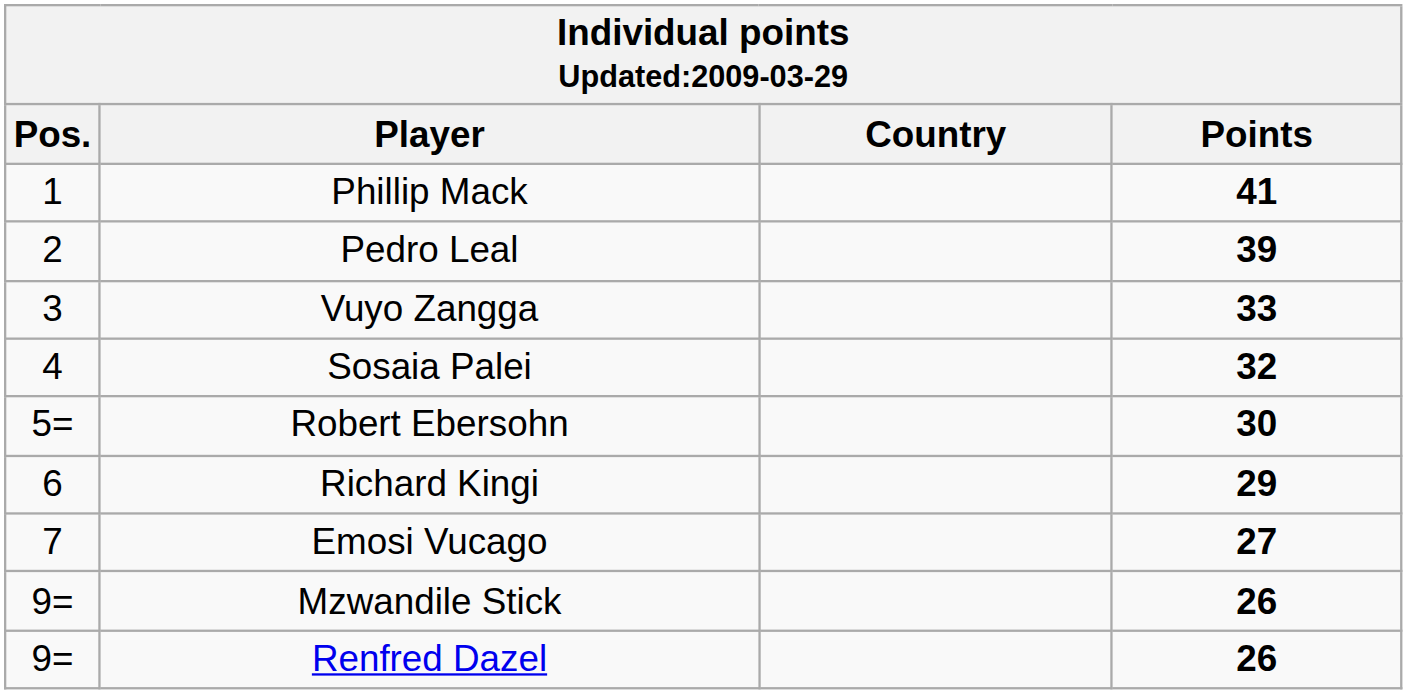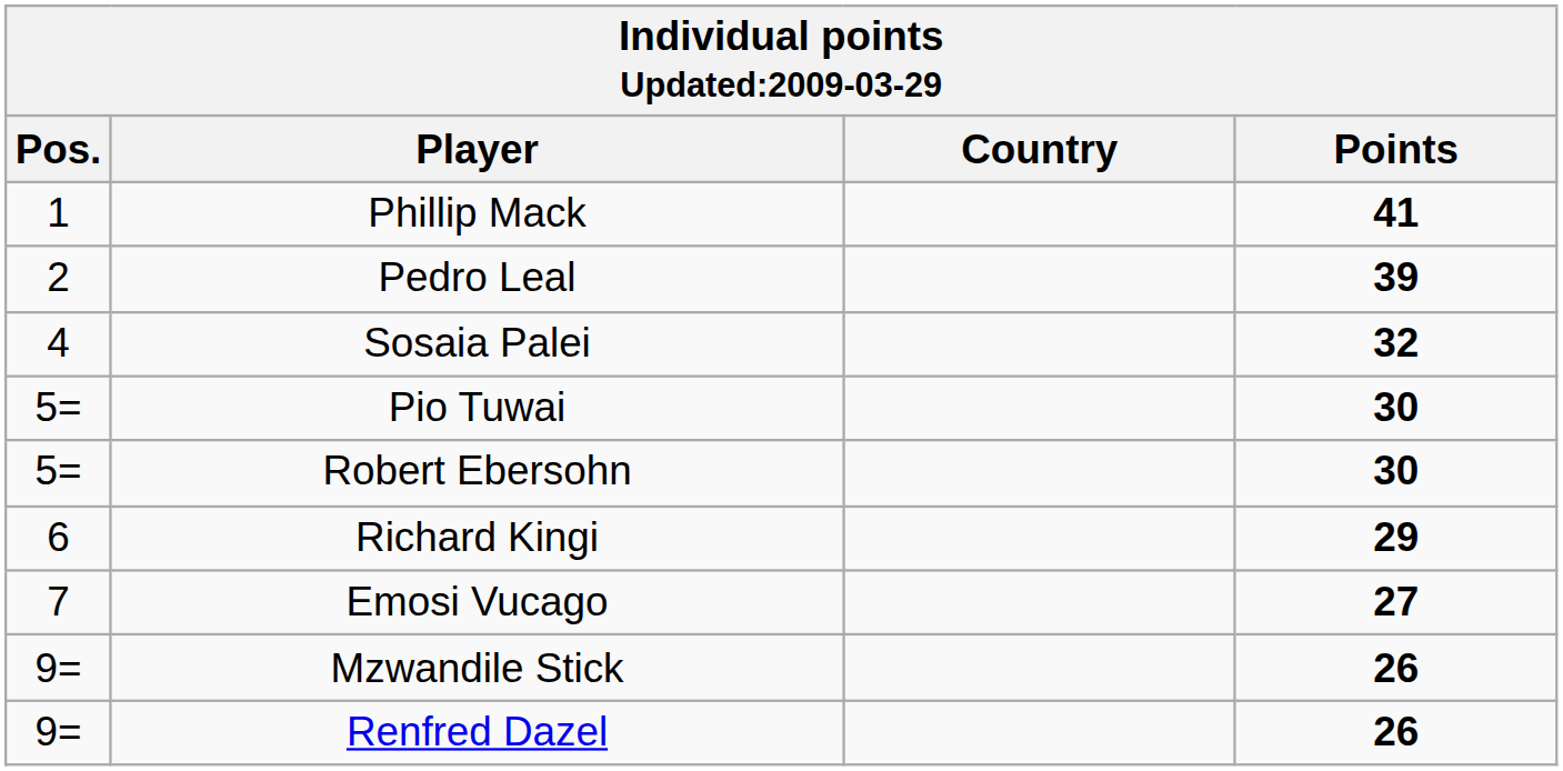- row: 3 | Vuyo Zangga | 33
+ row: 5= | Pio Tuwai | 30
